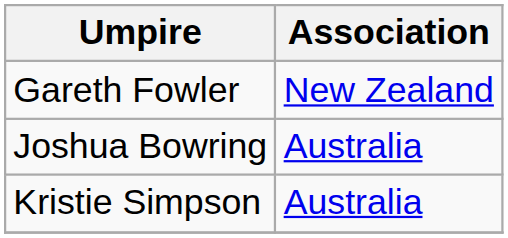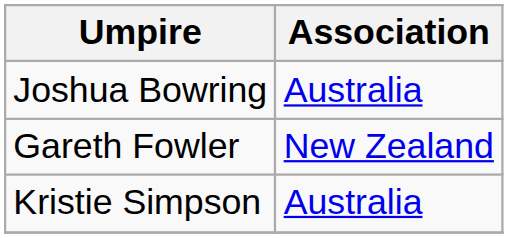rows swapped: Joshua Bowring <-> Gareth Fowler
